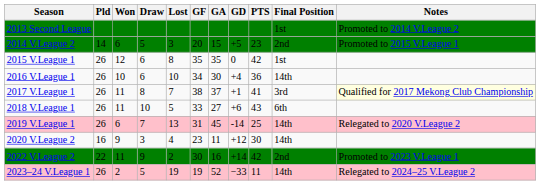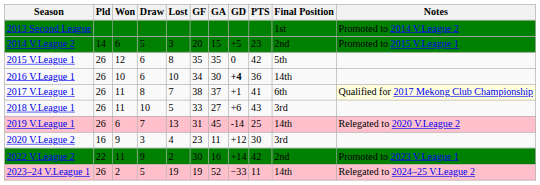2015 V.League 1 | Final Position: 1st -> 5th
2016 V.League 1 | GD: normal -> bold
2017 V.League 1 | Final Position: 3rd -> 6th
2018 V.League 1 | Final Position: 6th -> 3rd
2020 V.League 2 | Final Position: 14th -> 3rd
